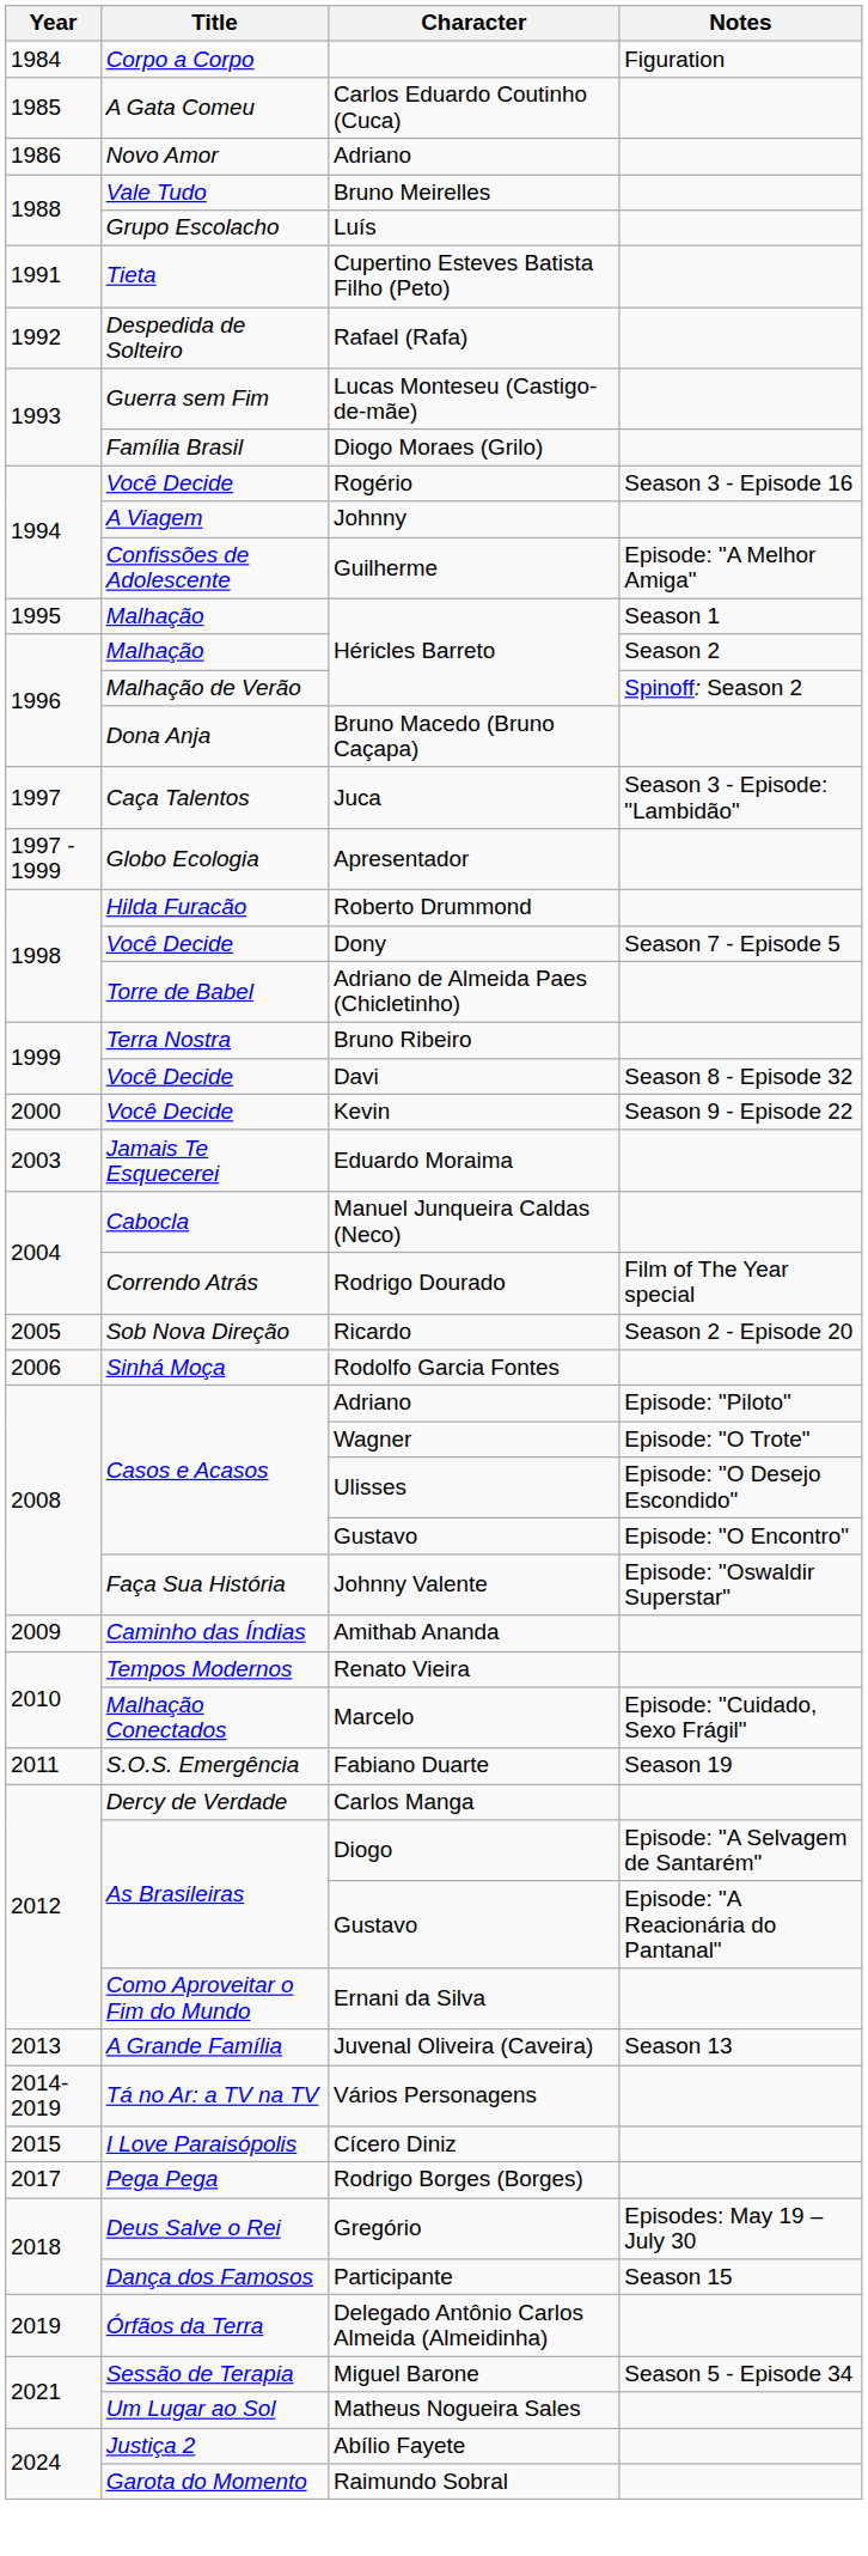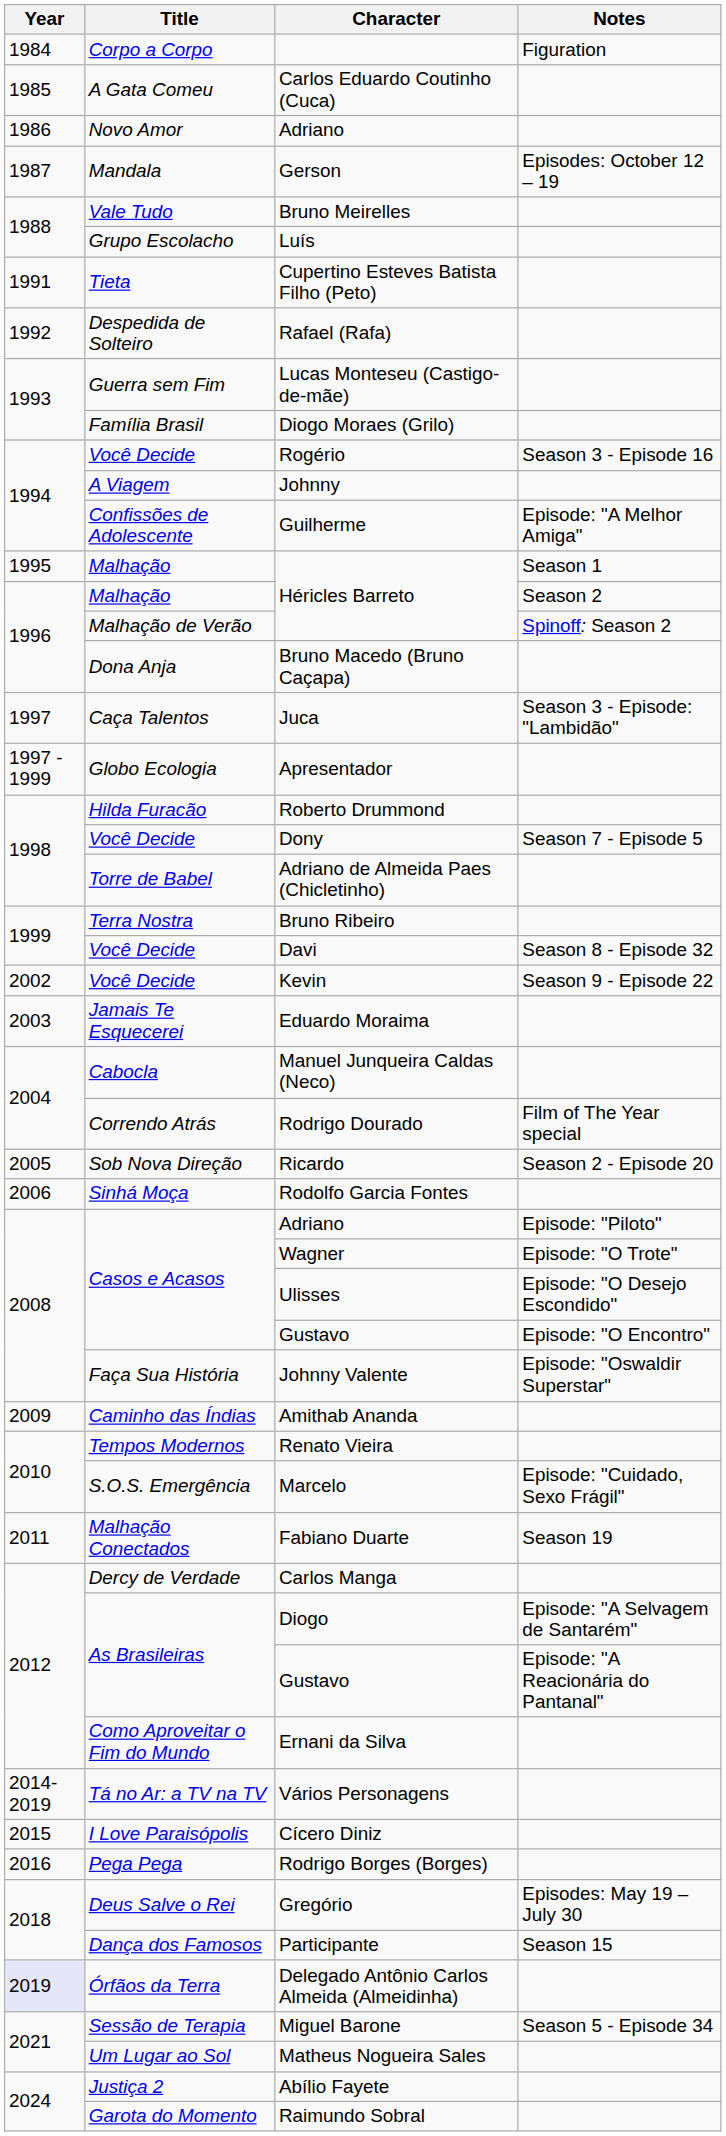+ row: 1987 | Mandala | Gerson | Episodes: October 12 – 19
Kevin | Year: 2000 -> 2002
Marcelo | Title: Malhação Conectados -> S.O.S. Emergência
Fabiano Duarte | Title: S.O.S. Emergência -> Malhação Conectados
- row: 2013 | A Grande Família | Juvenal Oliveira (Caveira) | Season 13
Rodrigo Borges (Borges) | Year: 2017 -> 2016
Delegado Antônio Carlos Almeida (Almeidinha) | Year: no background -> lavender background
